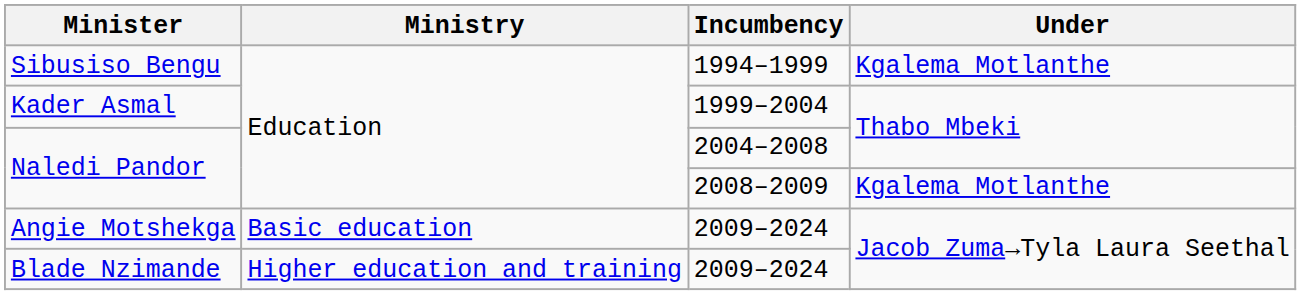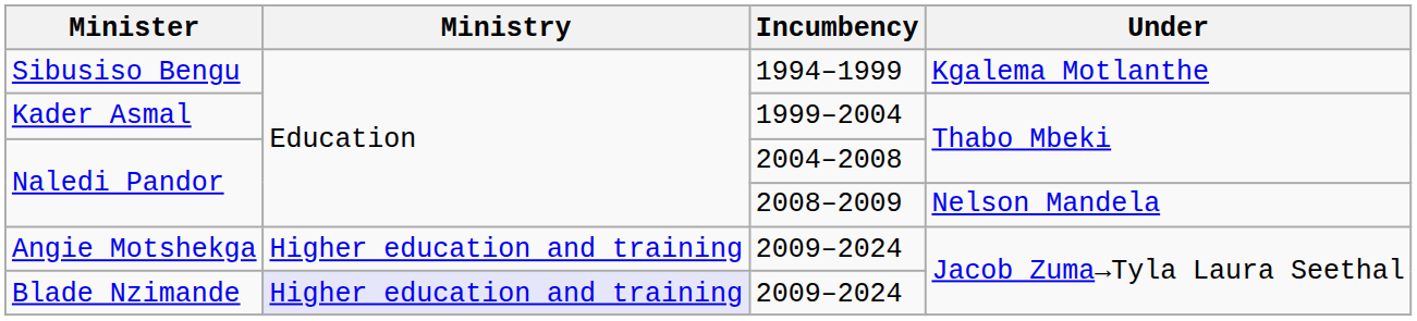Naledi Pandor / 2008–2009 | Under: Kgalema Motlanthe -> Nelson Mandela
Angie Motshekga | Ministry: Basic education -> Higher education and training
Blade Nzimande | Ministry: no background -> lavender background
